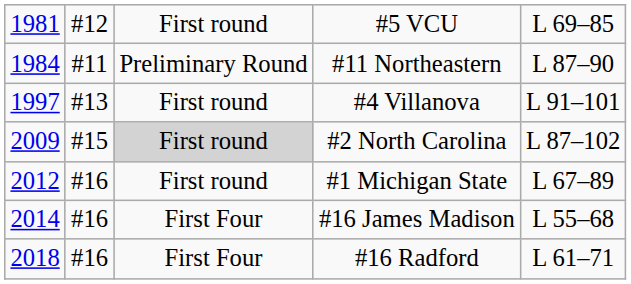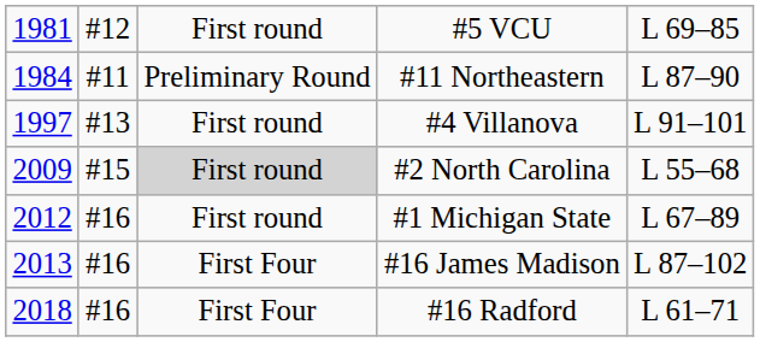#2 North Carolina | column 5: L 87–102 -> L 55–68
#16 James Madison | column 1: 2014 -> 2013
#16 James Madison | column 5: L 55–68 -> L 87–102
